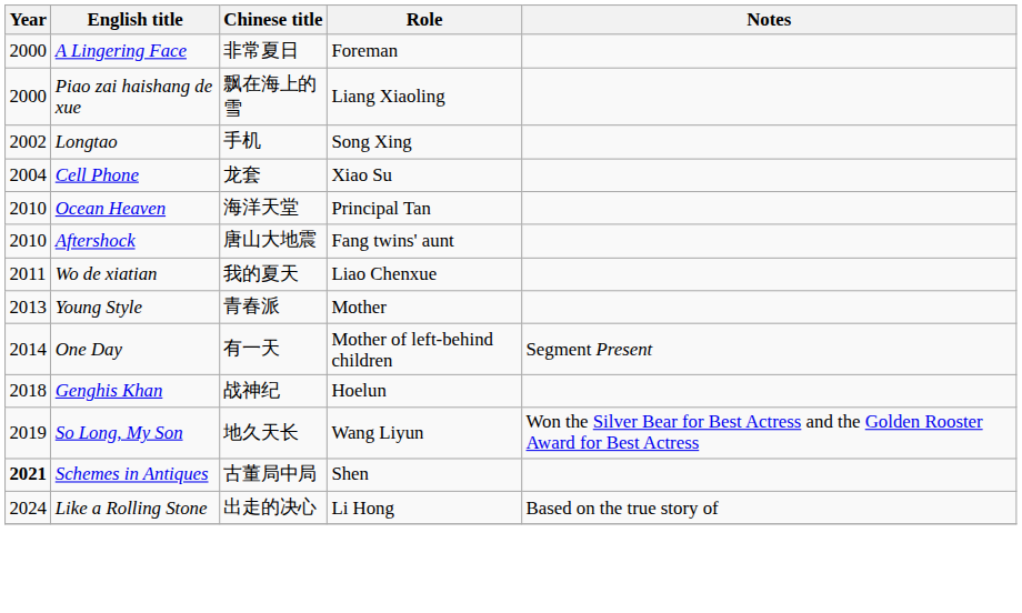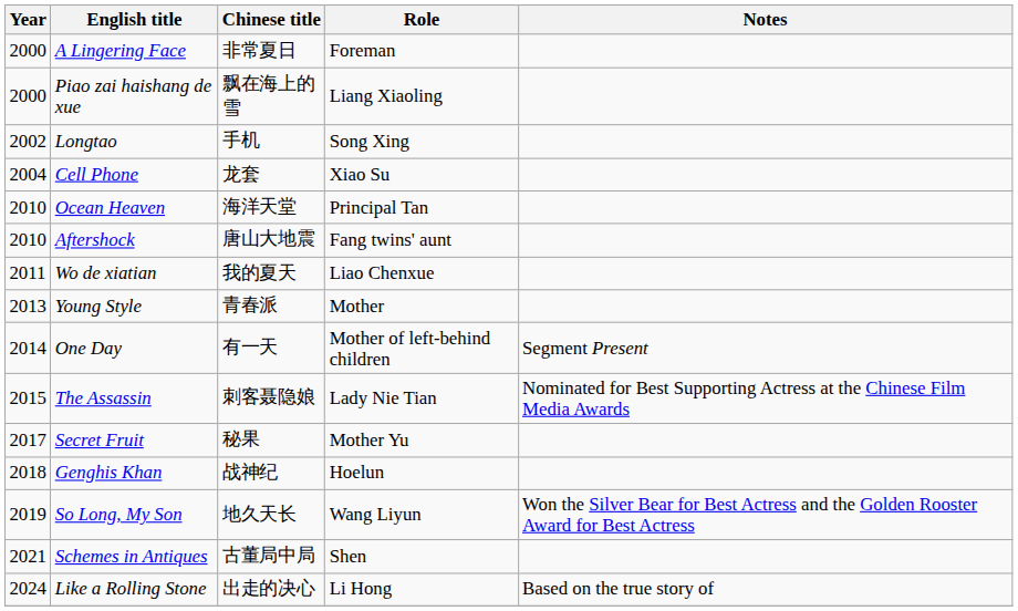+ row: 2015 | The Assassin | 刺客聂隐娘 | Lady Nie Tian | Nominated for Best Supporting Actress at the Chinese Film Media Awards
+ row: 2017 | Secret Fruit | 秘果 | Mother Yu
Schemes in Antiques | Year: bold -> normal
